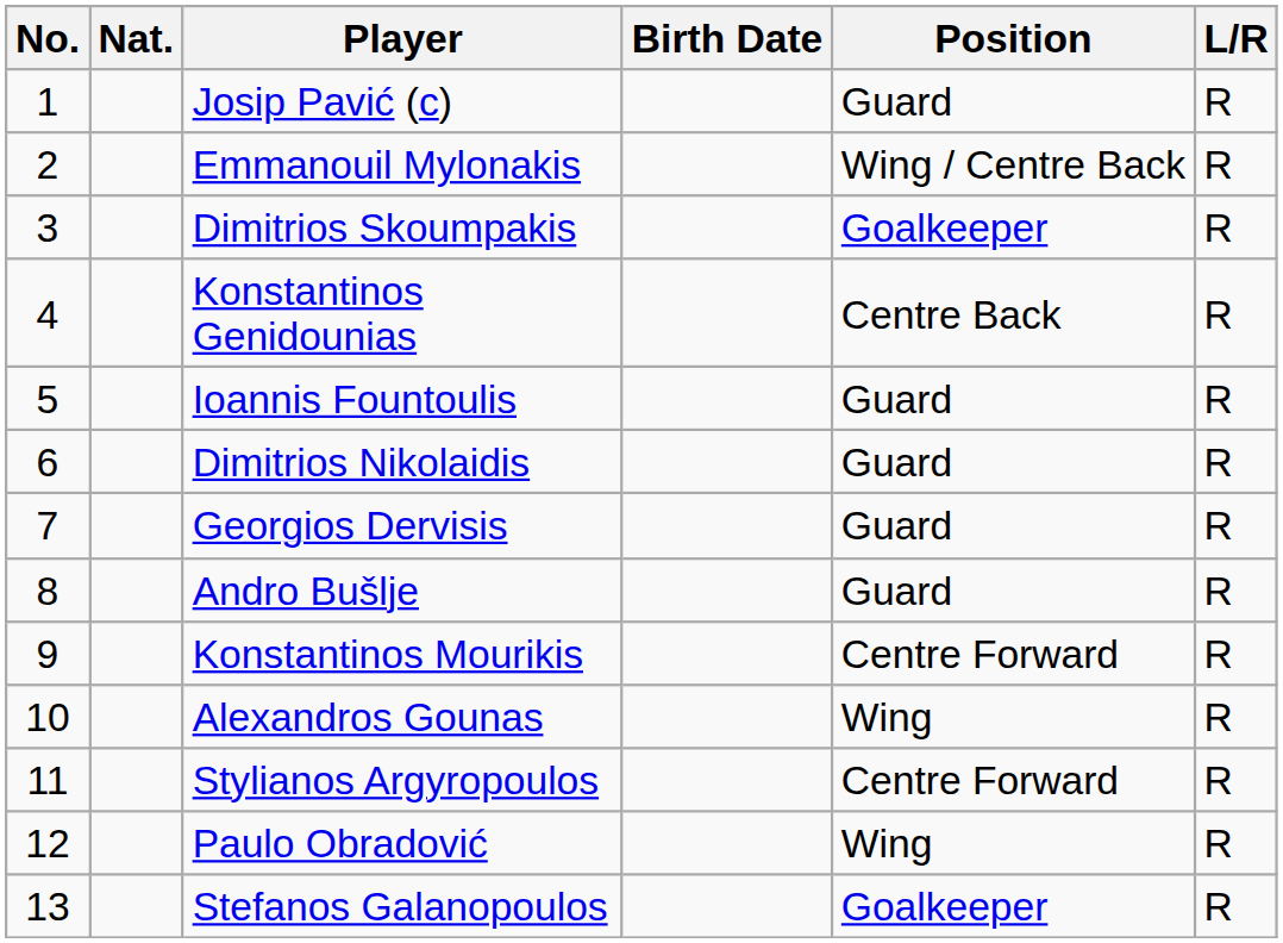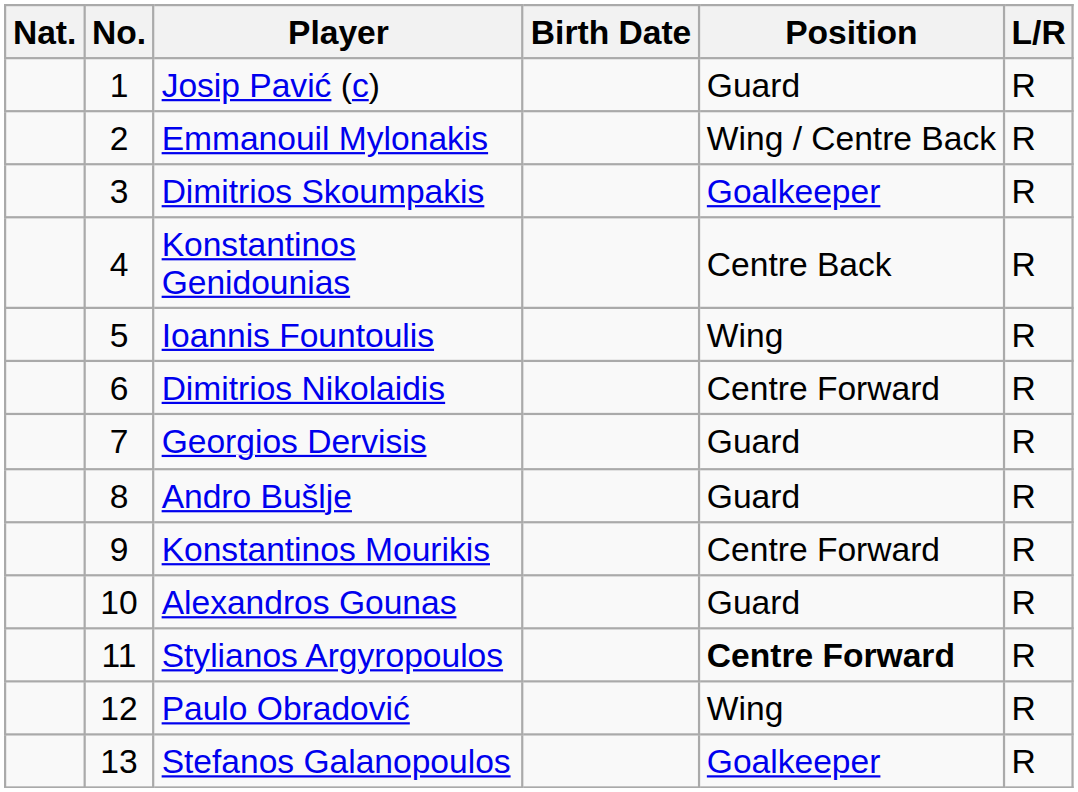columns swapped: No. <-> Nat.
Ioannis Fountoulis | Position: Guard -> Wing
Dimitrios Nikolaidis | Position: Guard -> Centre Forward
Alexandros Gounas | Position: Wing -> Guard
Stylianos Argyropoulos | Position: normal -> bold
